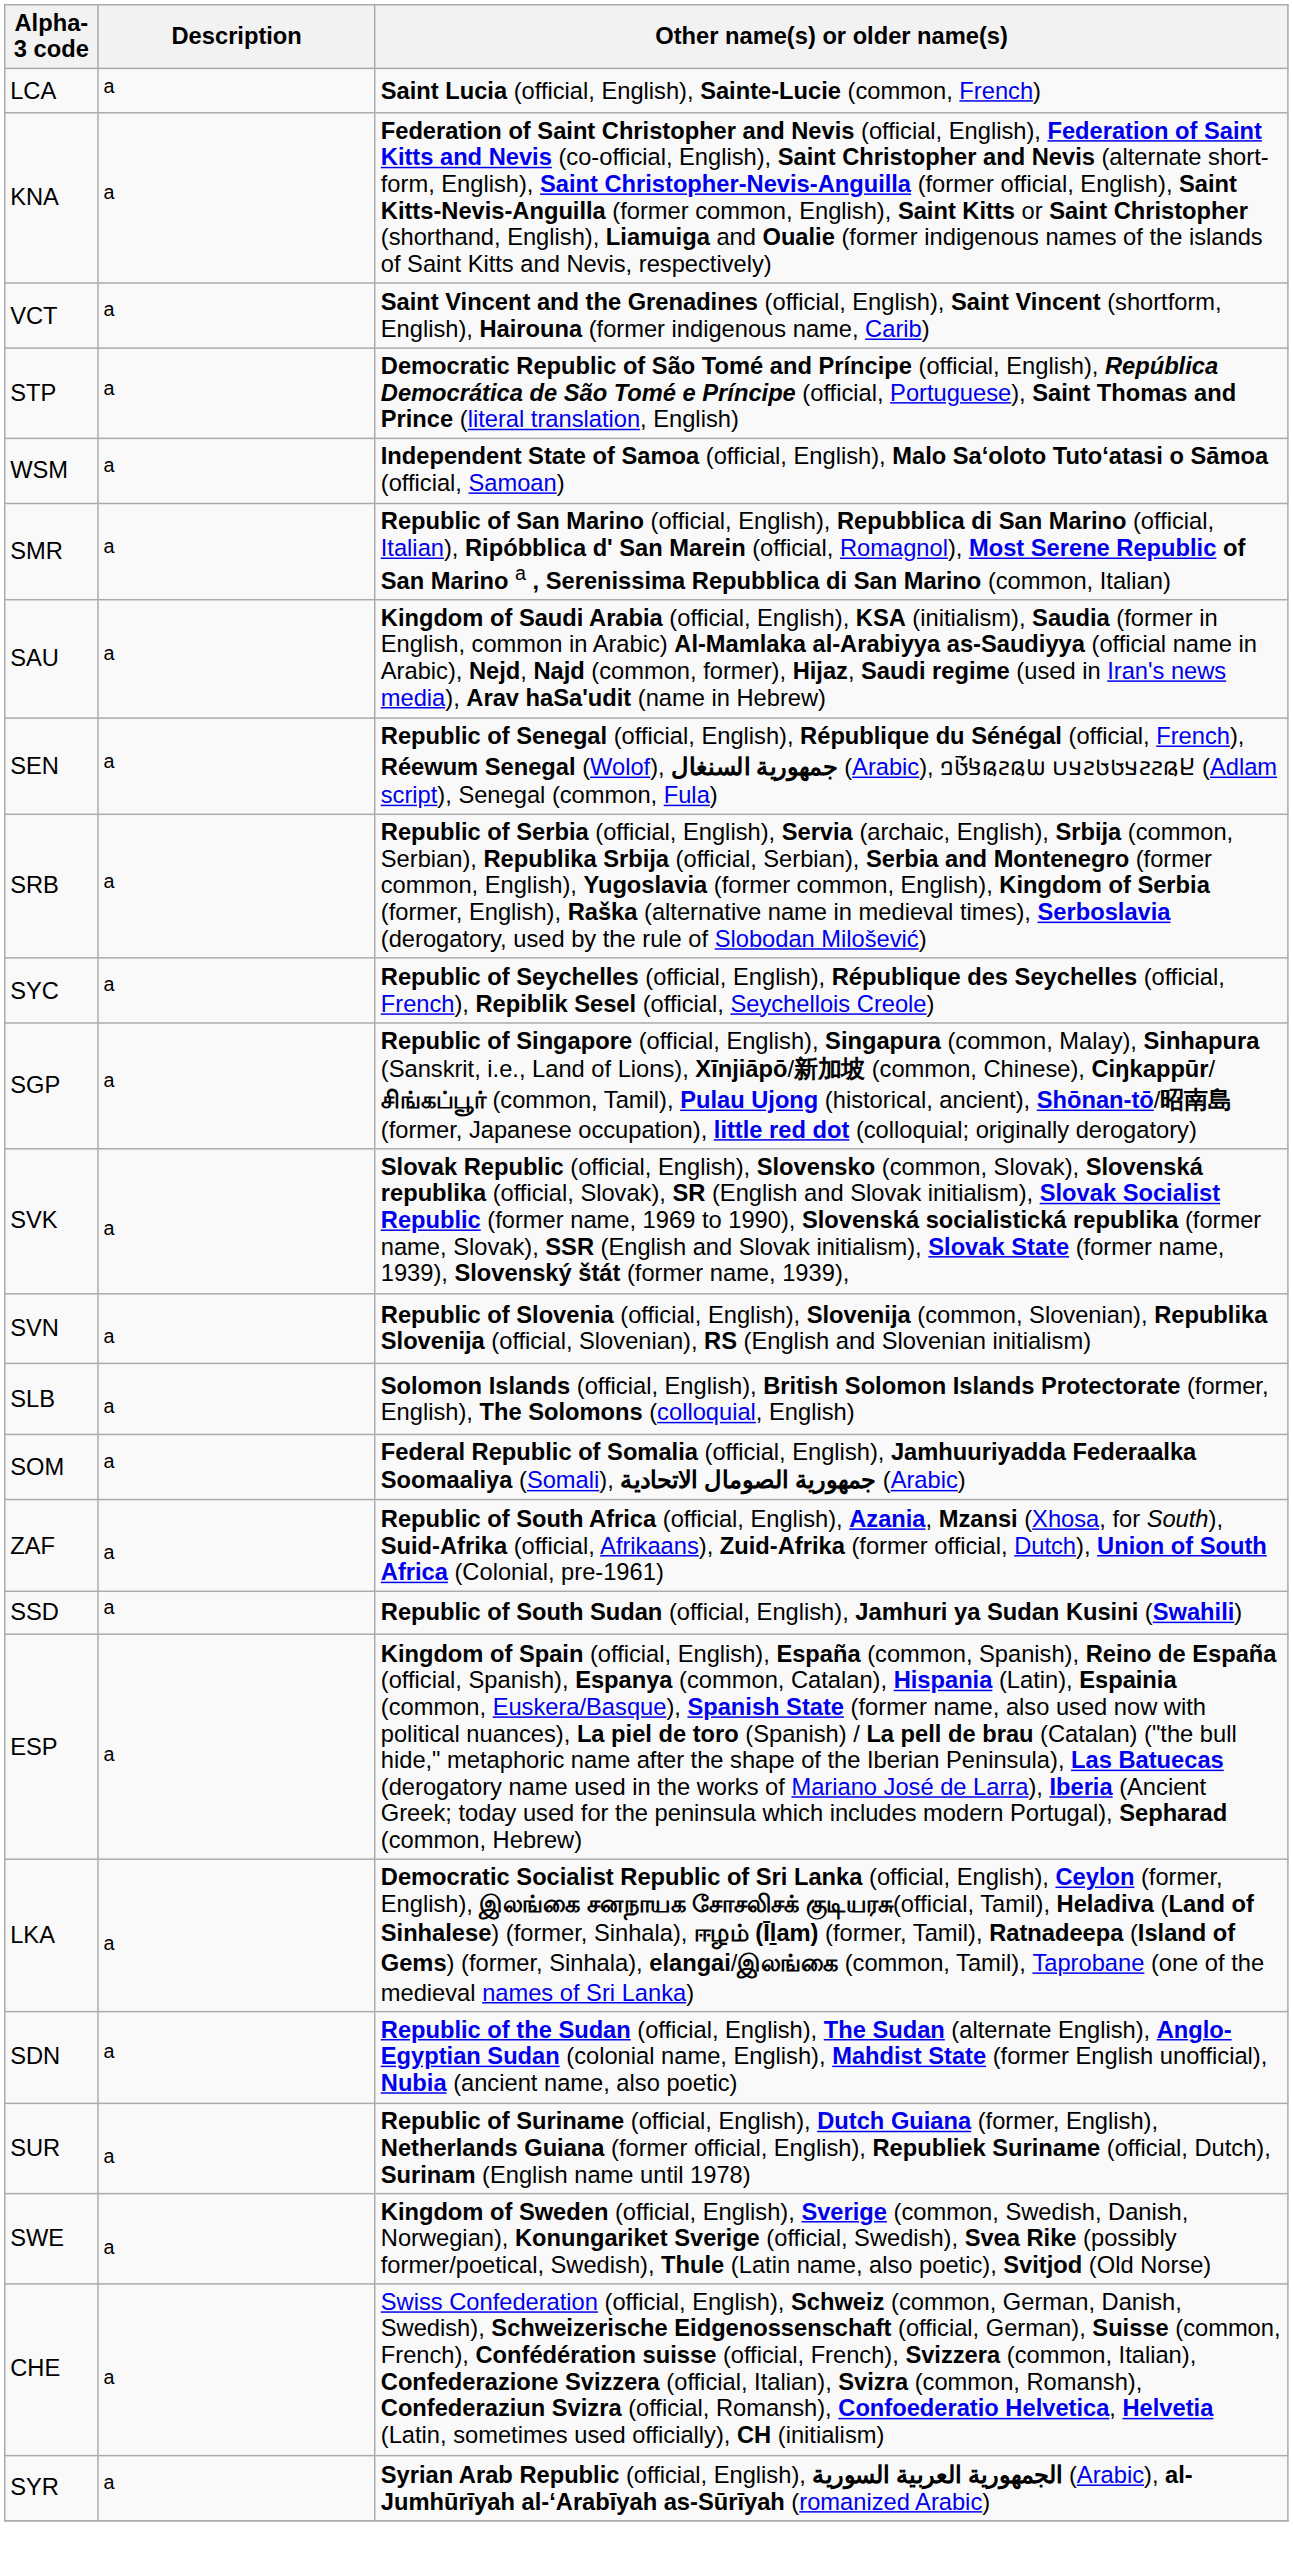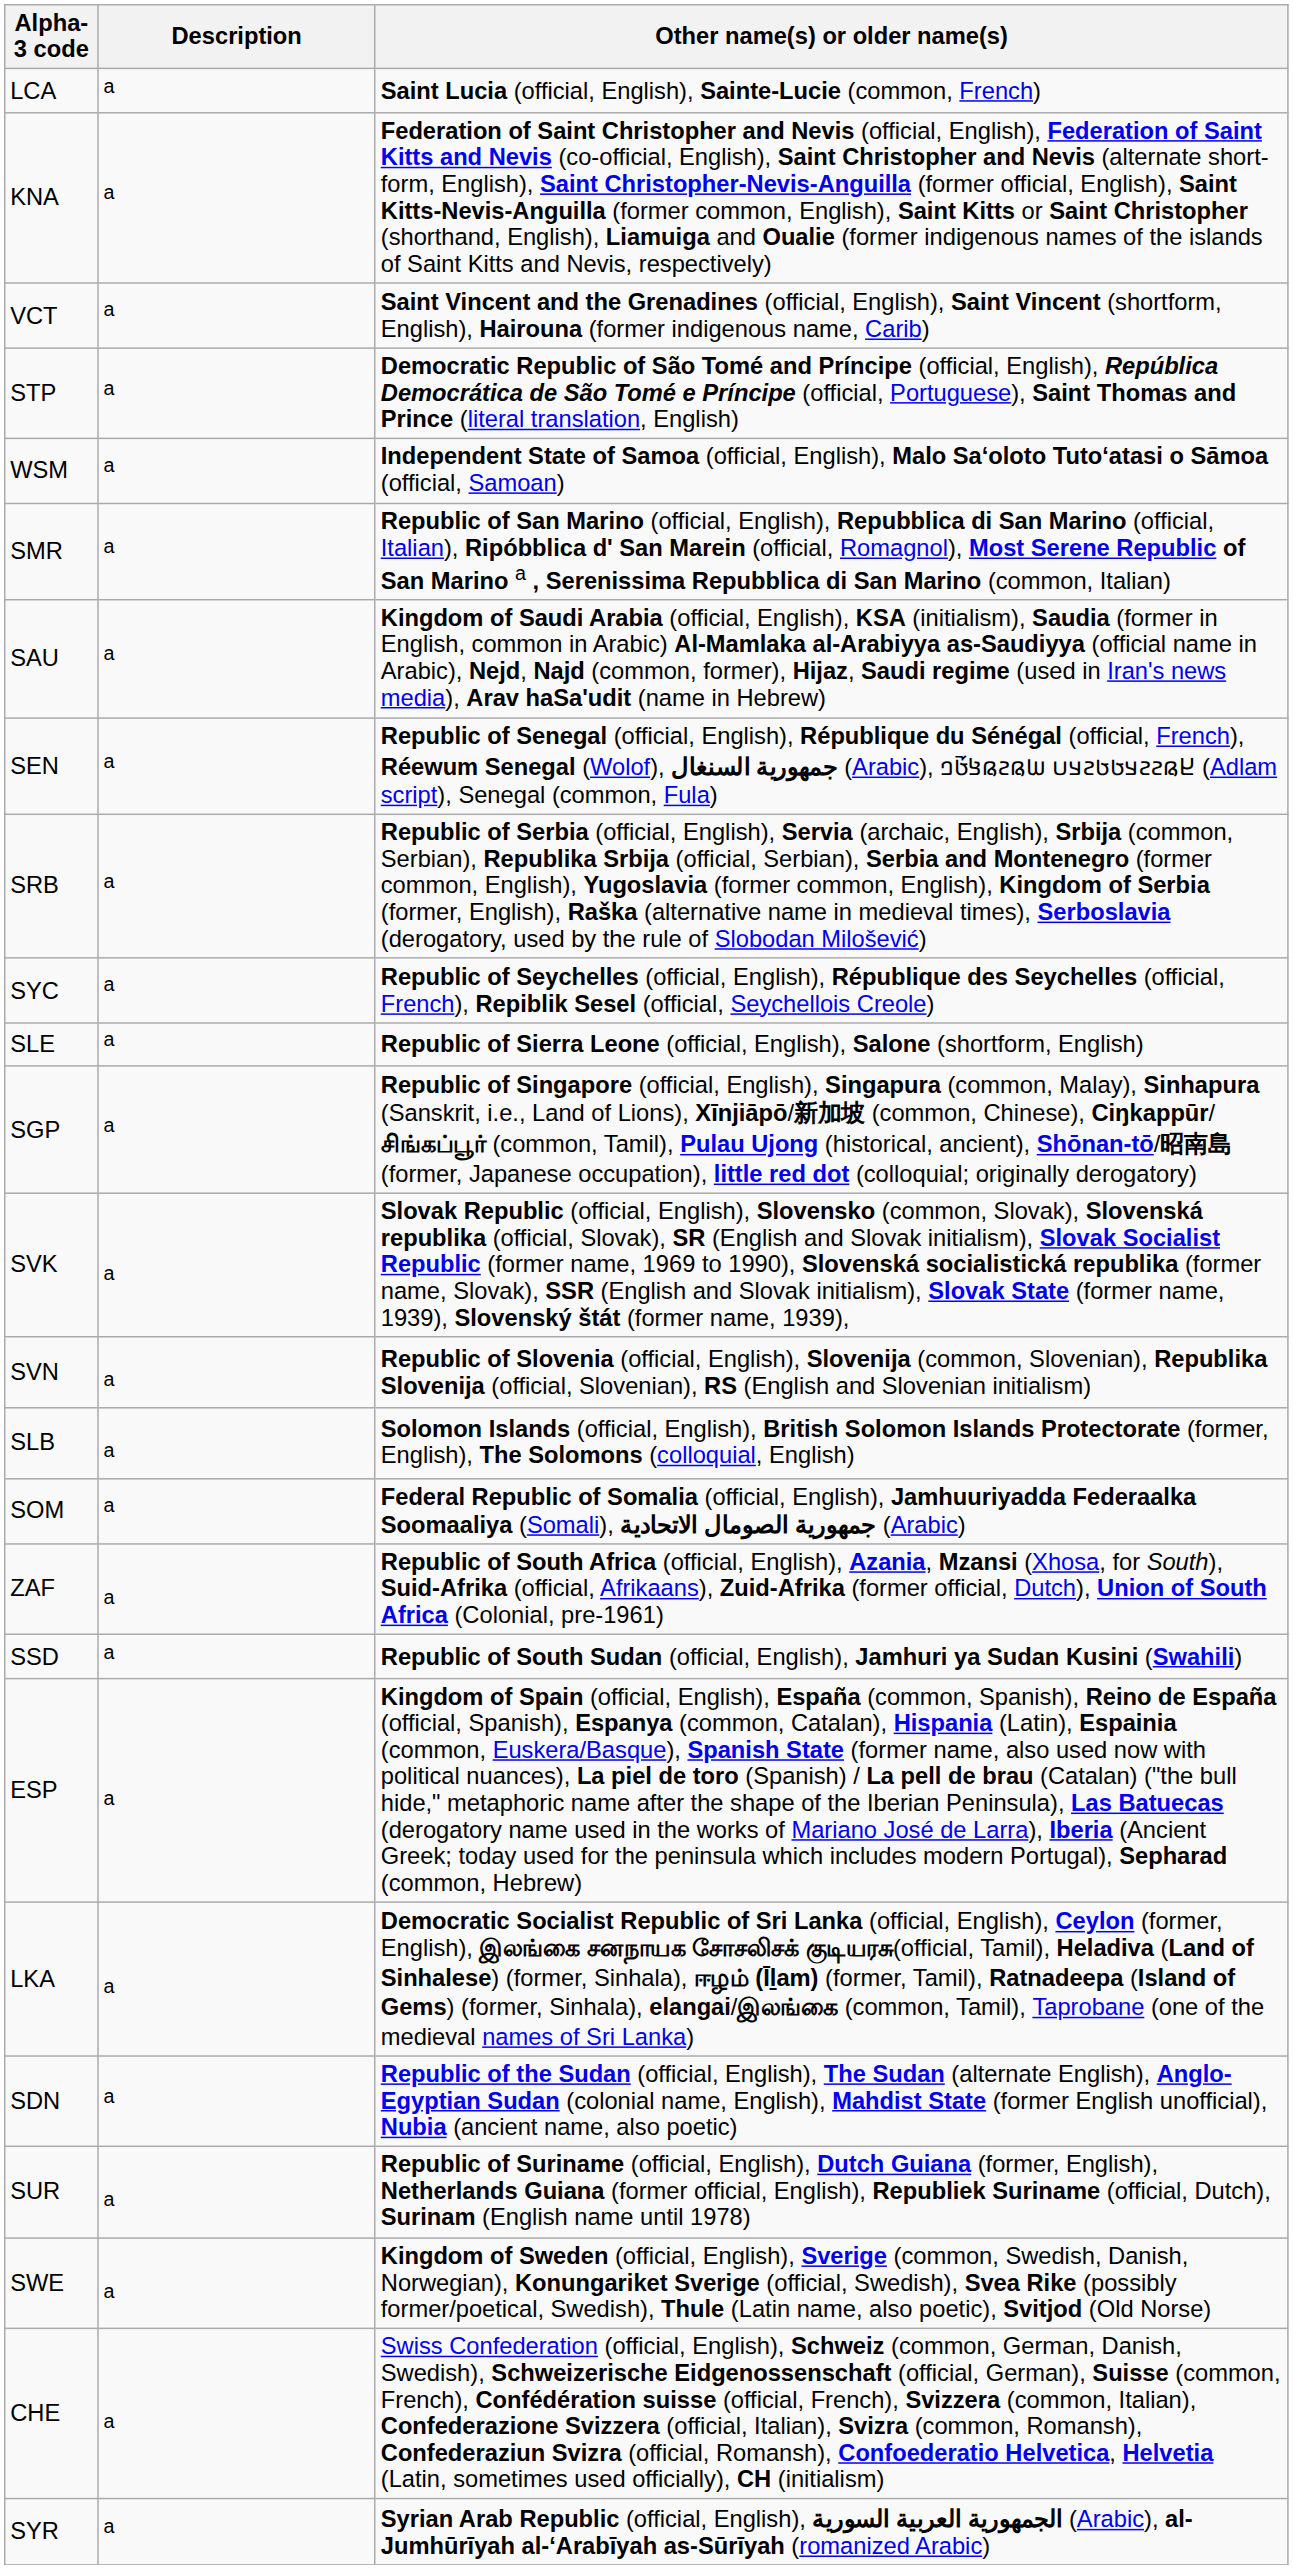+ row: SLE | a | Republic of Sierra Leone (official, English), Salone (shortform, English)
